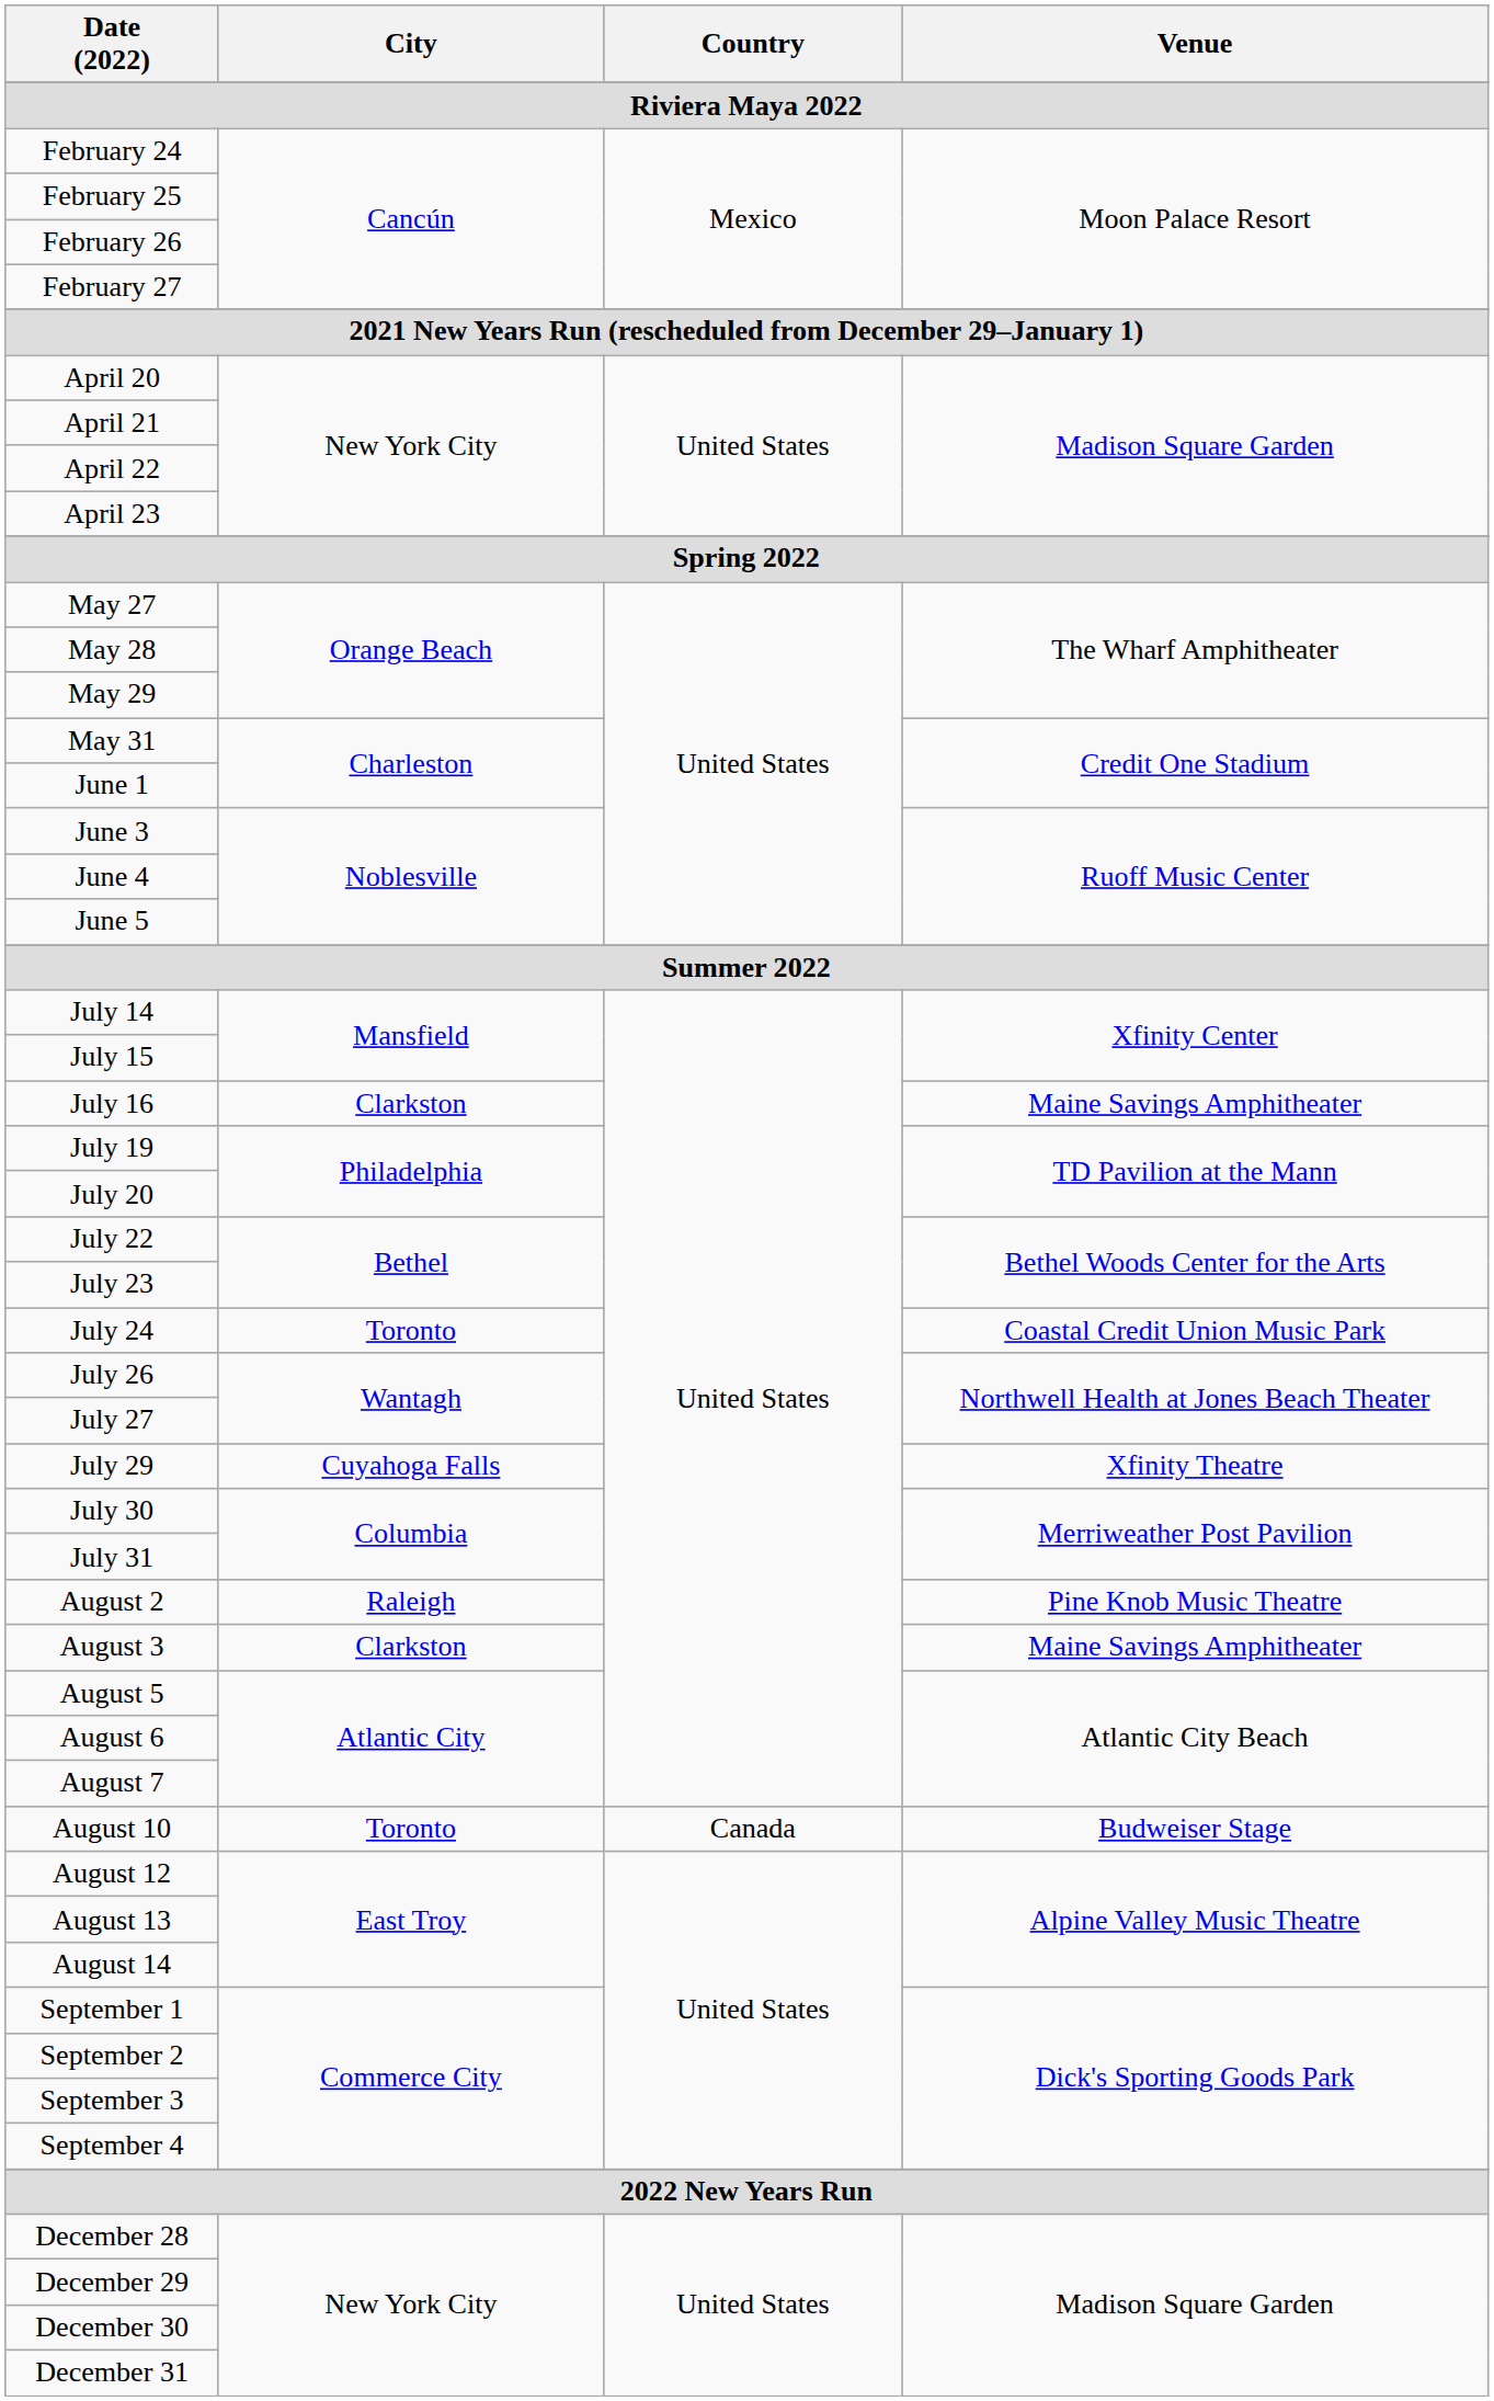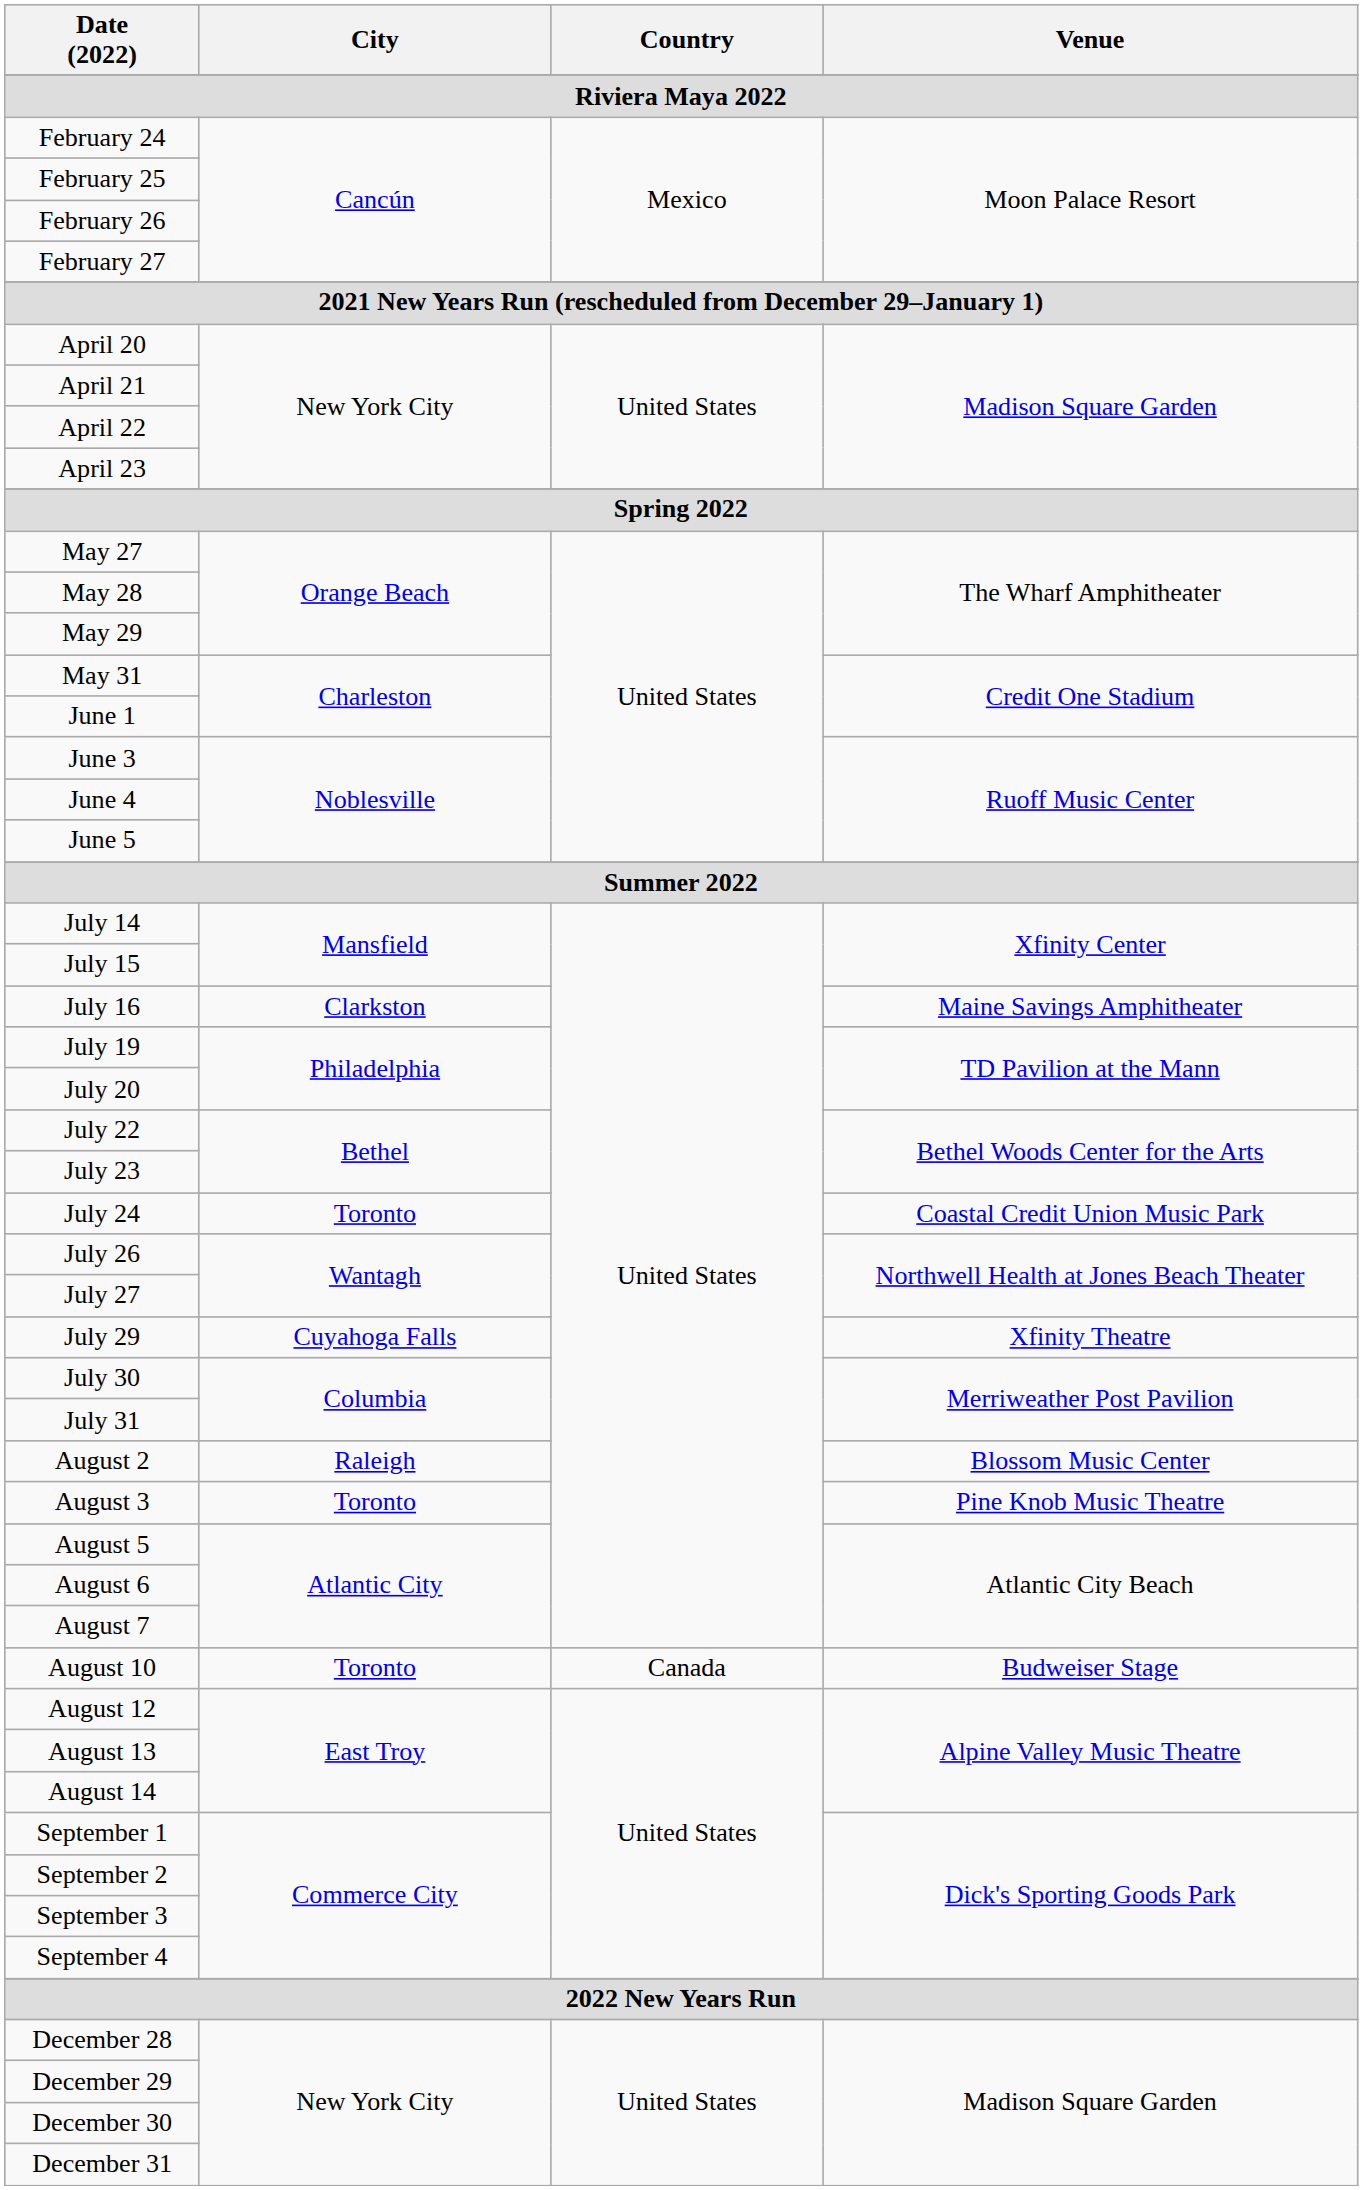August 2 | Venue: Pine Knob Music Theatre -> Blossom Music Center
August 3 | City: Clarkston -> Toronto
August 3 | Venue: Maine Savings Amphitheater -> Pine Knob Music Theatre
